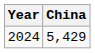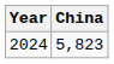2024 | China: 5,429 -> 5,823
